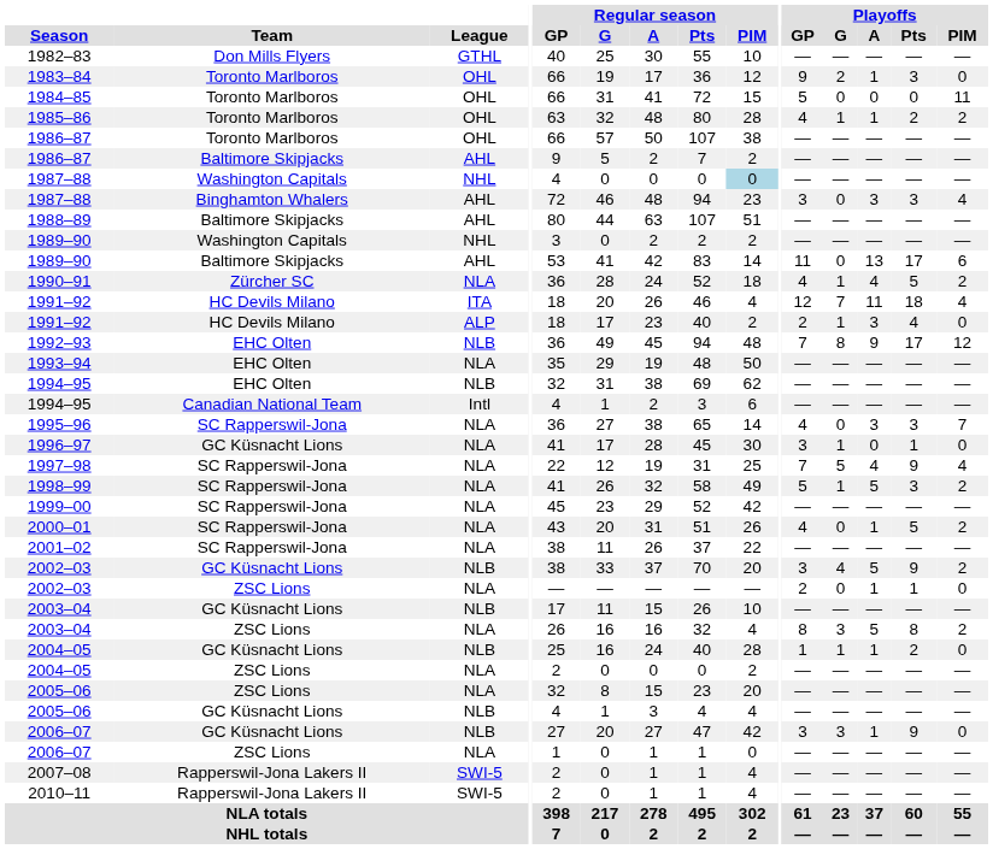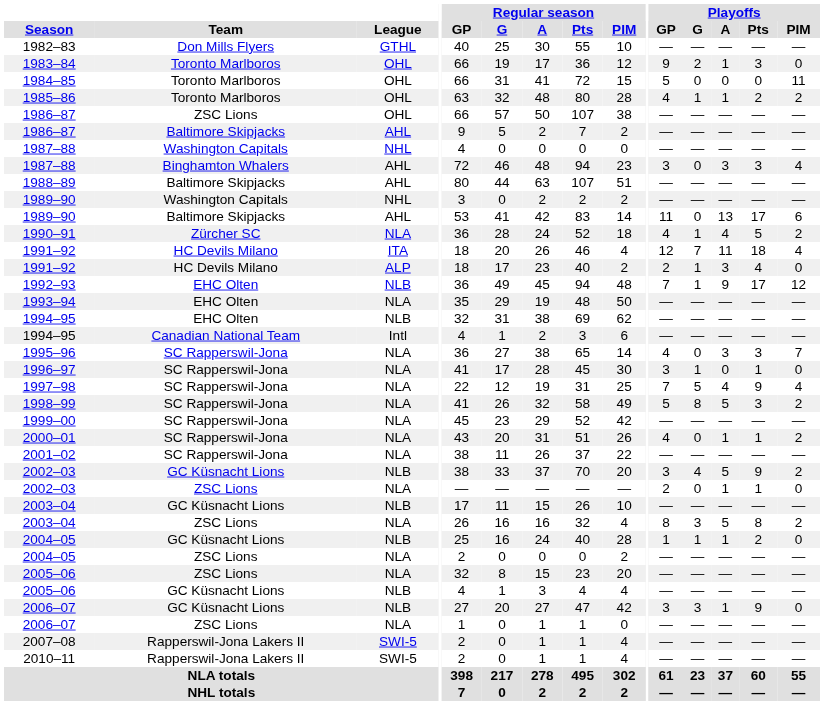1986–87 / OHL | Team: Toronto Marlboros -> ZSC Lions
1987–88 / NHL | Regular season / PIM: lightblue background -> no background
1992–93 | Playoffs / G: 8 -> 1
1996–97 | Team: GC Küsnacht Lions -> SC Rapperswil-Jona
1998–99 | Playoffs / G: 1 -> 8
2000–01 | Playoffs / Pts: 5 -> 1
